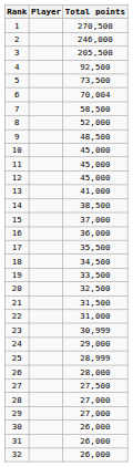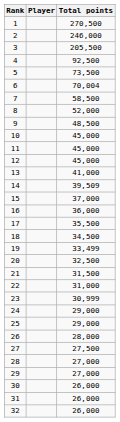14 | Total points: 38,500 -> 39,509
19 | Total points: 33,500 -> 33,499
25 | Total points: 28,999 -> 29,000
